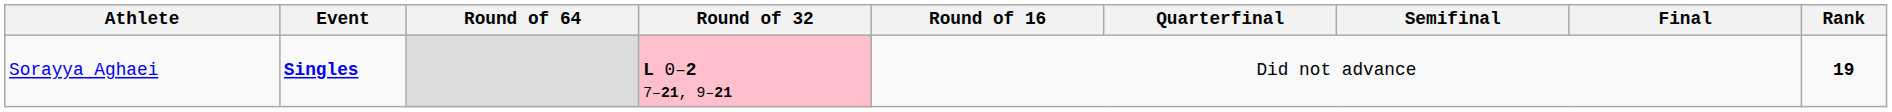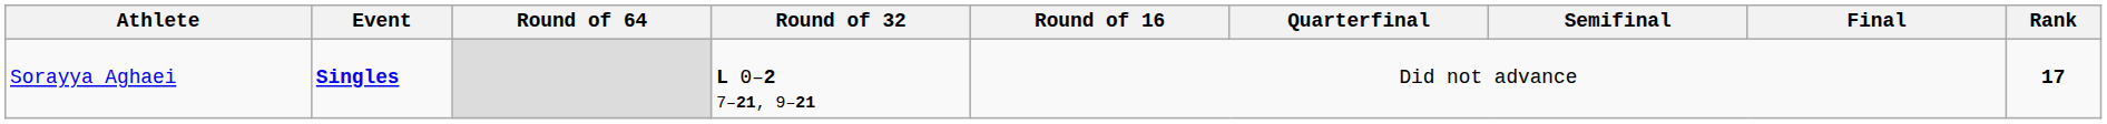Sorayya Aghaei | Round of 32: pink background -> no background
Sorayya Aghaei | Rank: 19 -> 17
